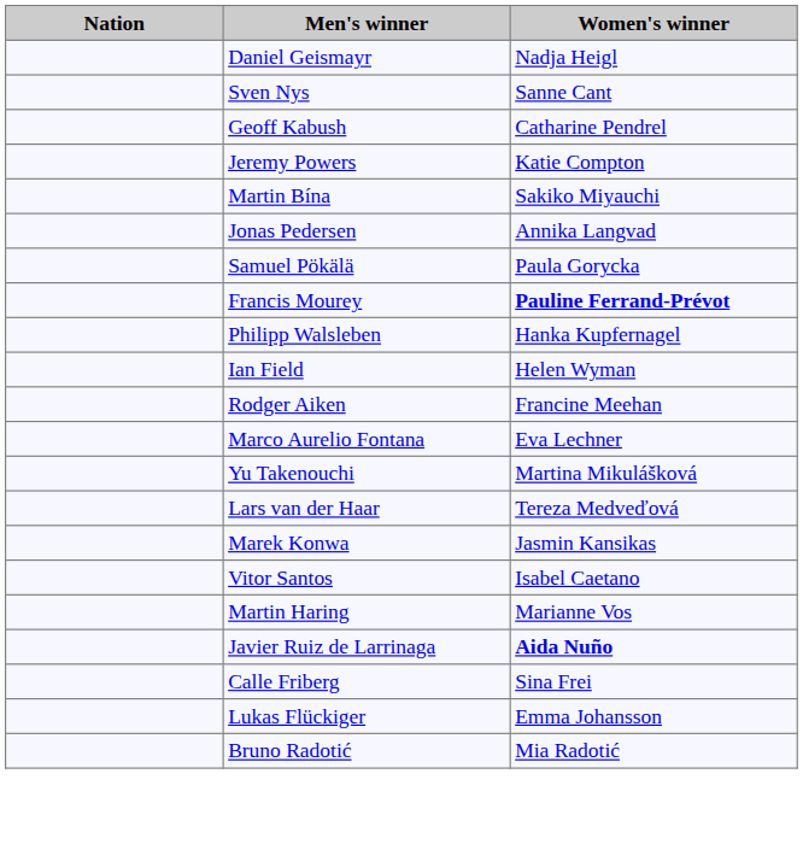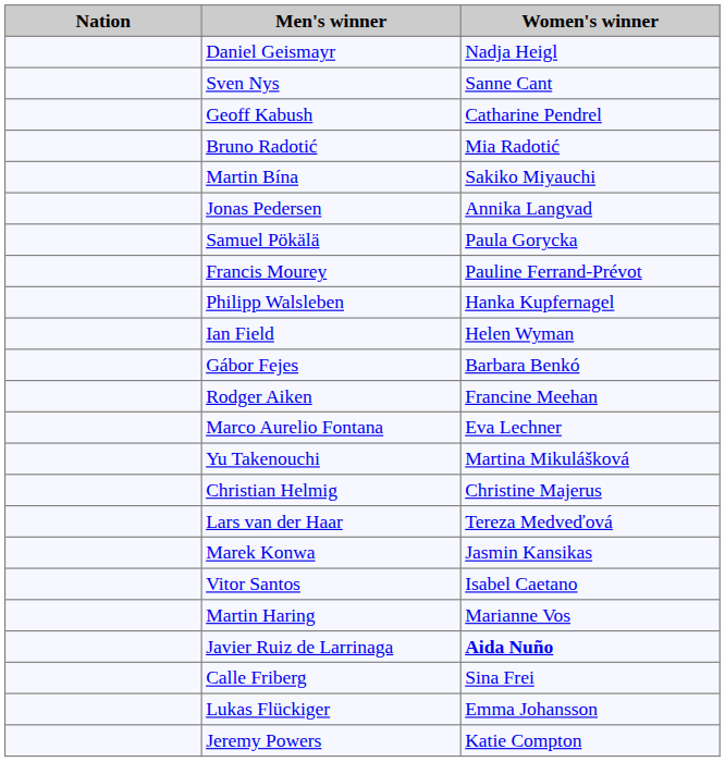rows swapped: Bruno Radotić <-> Jeremy Powers
Francis Mourey | Women's winner: bold -> normal
+ row: Gábor Fejes | Barbara Benkó
+ row: Christian Helmig | Christine Majerus
